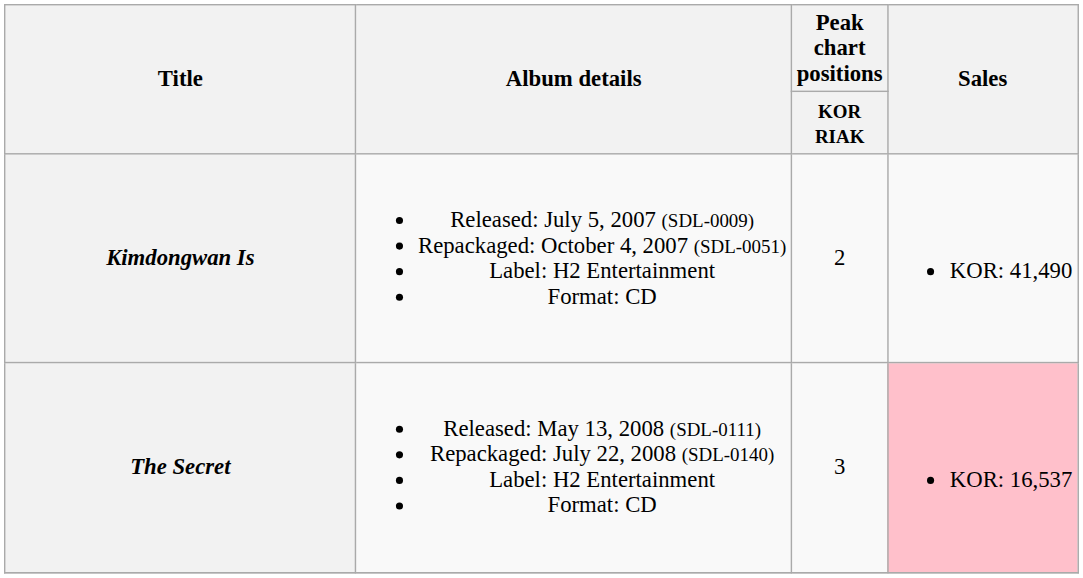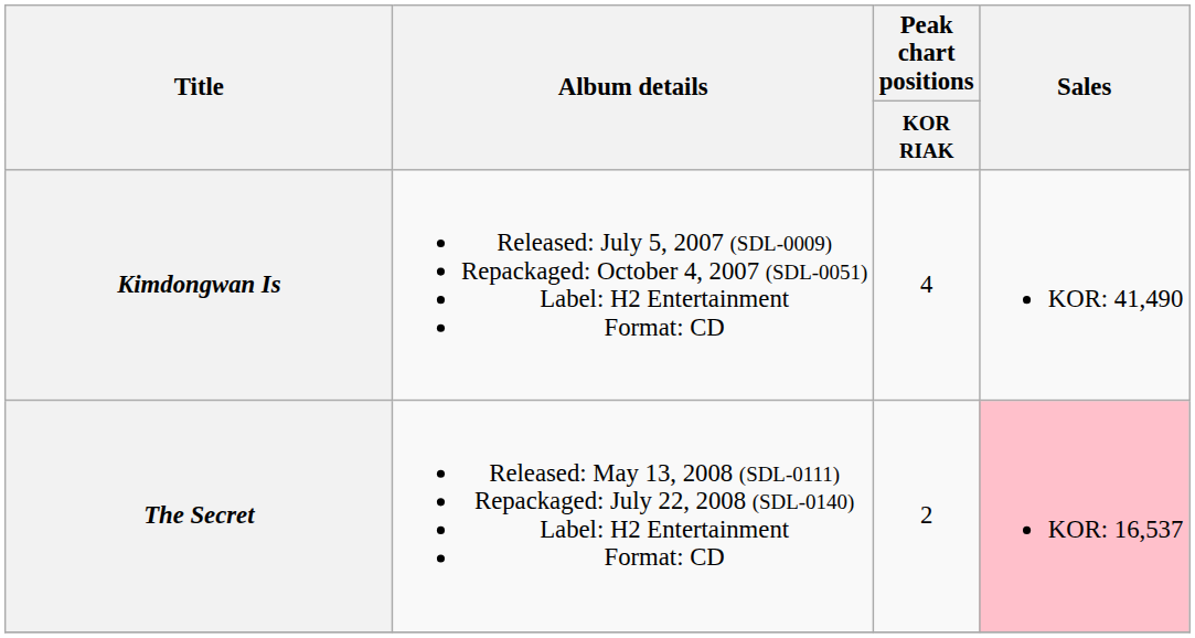Kimdongwan Is | Peak chart positions / KOR RIAK: 2 -> 4
The Secret | Peak chart positions / KOR RIAK: 3 -> 2
